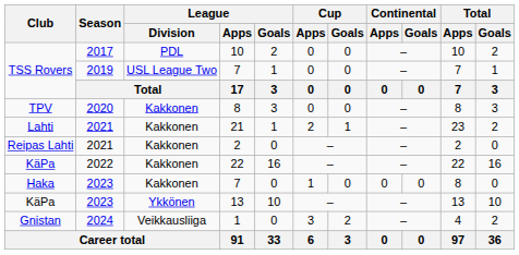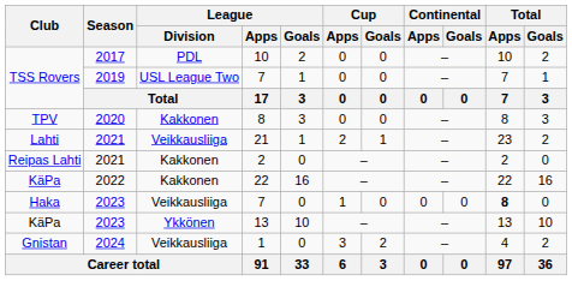21 | League / Division: Kakkonen -> Veikkausliiga
Haka / 7 | League / Division: Kakkonen -> Veikkausliiga
Haka / 7 | Total / Apps: normal -> bold
